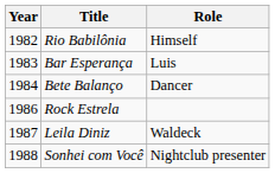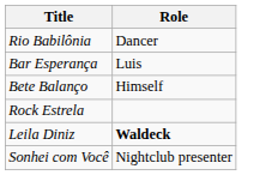- column: Year | 1982 | 1983 | 1984 | 1986 | 1987 | 1988
Rio Babilônia | Role: Himself -> Dancer
Bete Balanço | Role: Dancer -> Himself
Leila Diniz | Role: normal -> bold
